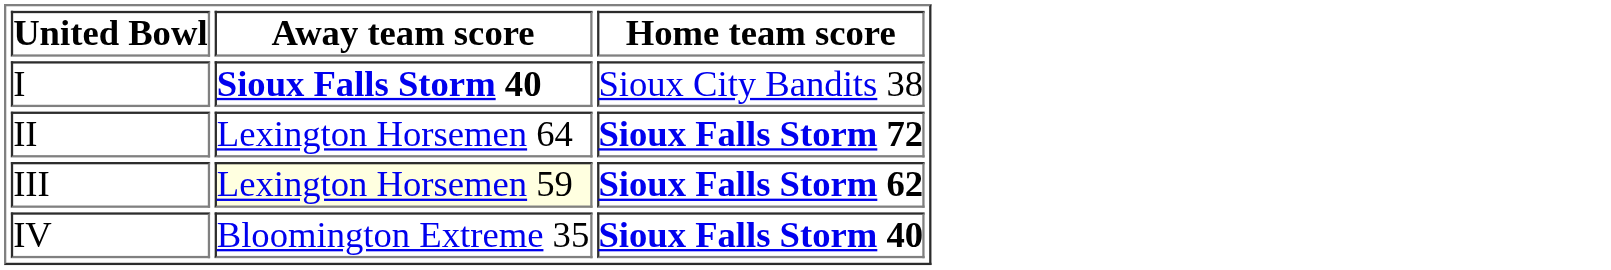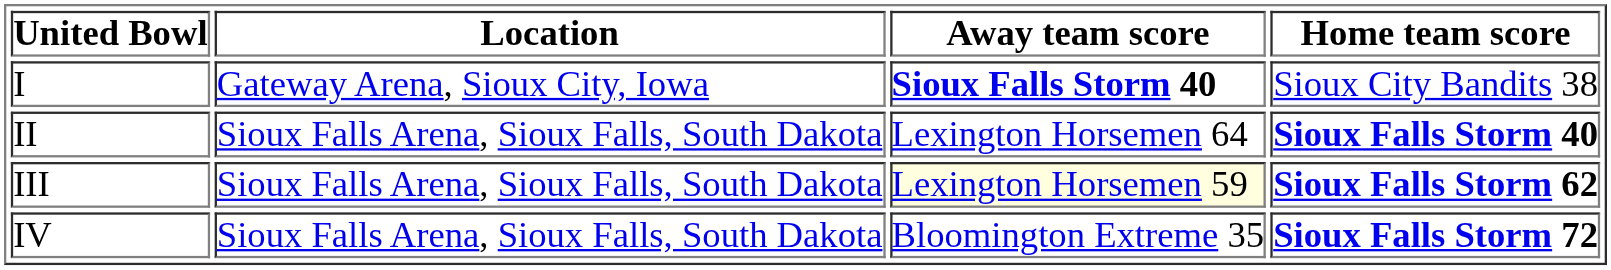+ column: Location | Gateway Arena, Sioux City, Iowa | Sioux Falls Arena, Sioux Falls, South Dakota | Sioux Falls Arena, Sioux Falls, South Dakota | Sioux Falls Arena, Sioux Falls, South Dakota
II | Home team score: Sioux Falls Storm 72 -> Sioux Falls Storm 40
IV | Home team score: Sioux Falls Storm 40 -> Sioux Falls Storm 72
